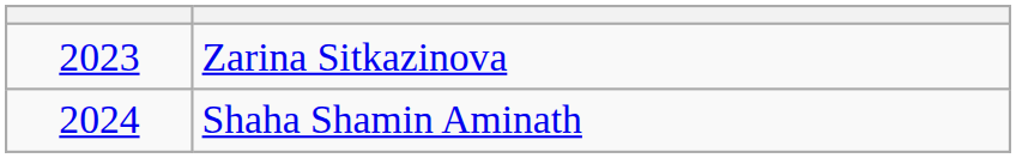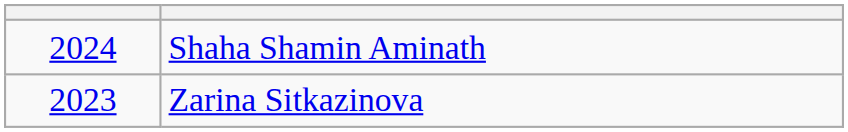rows swapped: Zarina Sitkazinova <-> Shaha Shamin Aminath
